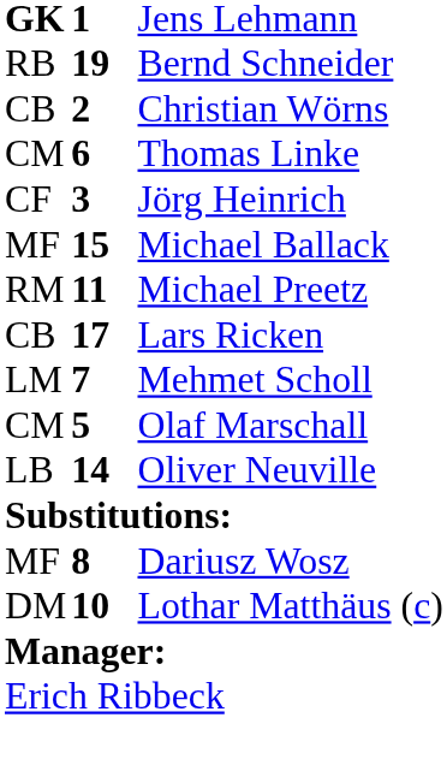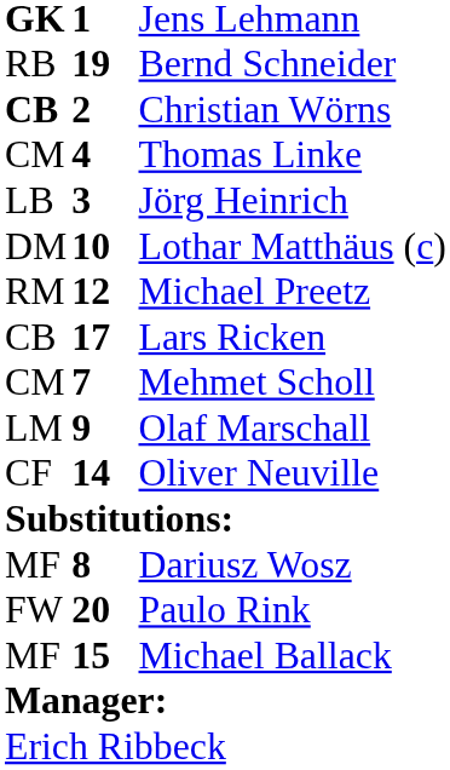Christian Wörns | column 1: normal -> bold
Thomas Linke | column 2: 6 -> 4
Jörg Heinrich | column 1: CF -> LB
rows swapped: Lothar Matthäus (c) <-> Michael Ballack
Michael Preetz | column 2: 11 -> 12
Mehmet Scholl | column 1: LM -> CM
Olaf Marschall | column 1: CM -> LM
Olaf Marschall | column 2: 5 -> 9
Oliver Neuville | column 1: LB -> CF
+ row: FW | 20 | Paulo Rink
